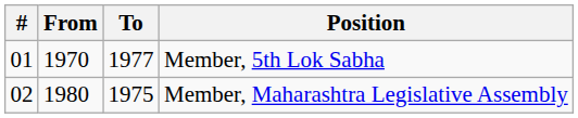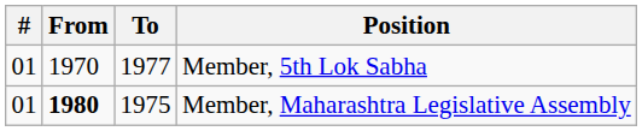Member, Maharashtra Legislative Assembly | #: 02 -> 01
Member, Maharashtra Legislative Assembly | From: normal -> bold
